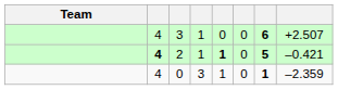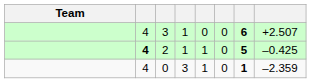2 | column 5: bold -> normal
2 | column 8: –0.421 -> –0.425
